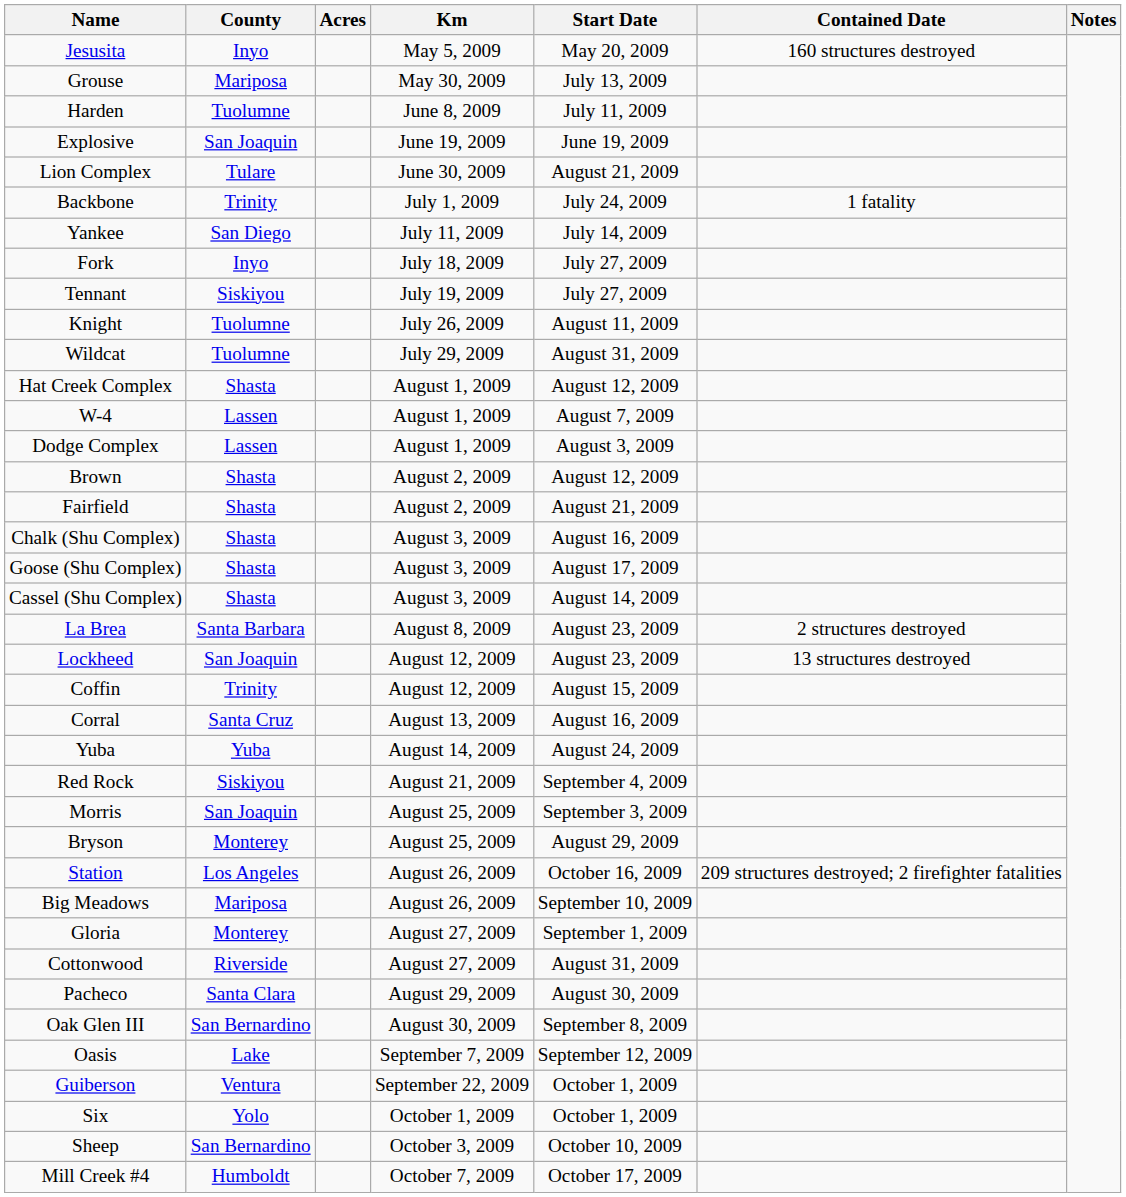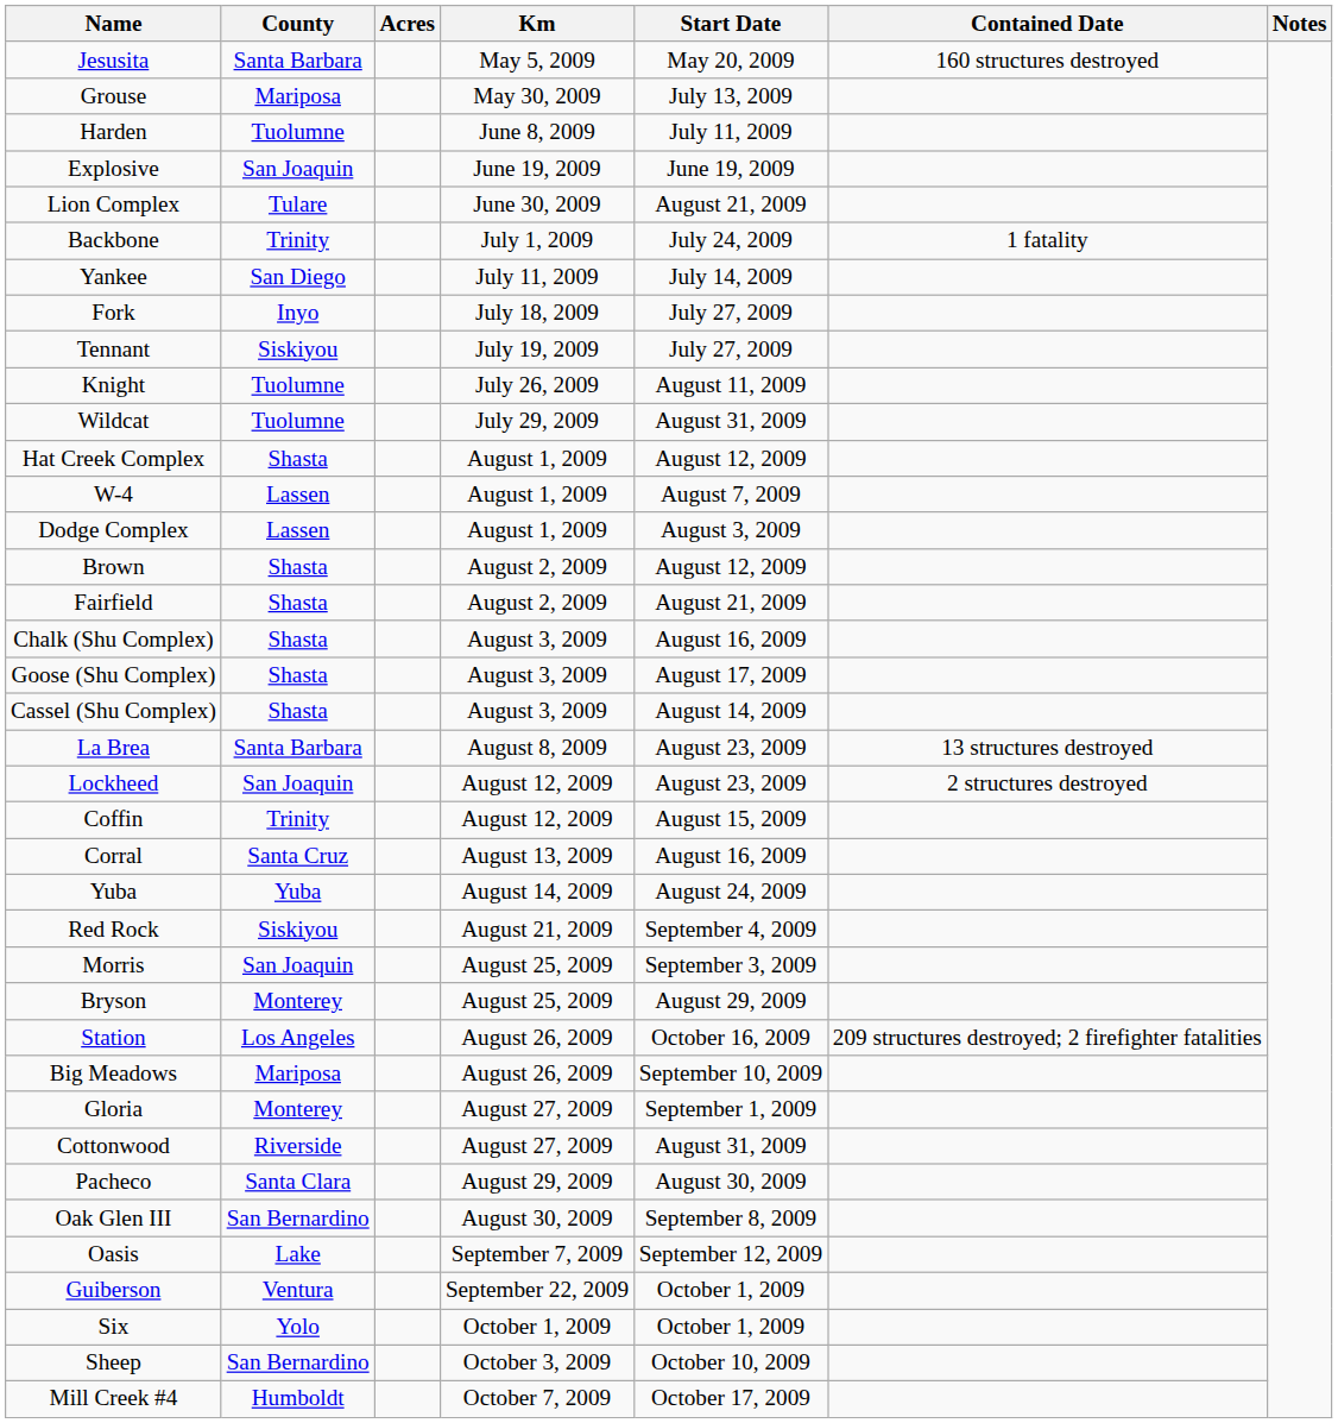Jesusita | County: Inyo -> Santa Barbara
La Brea | Contained Date: 2 structures destroyed -> 13 structures destroyed
Lockheed | Contained Date: 13 structures destroyed -> 2 structures destroyed
